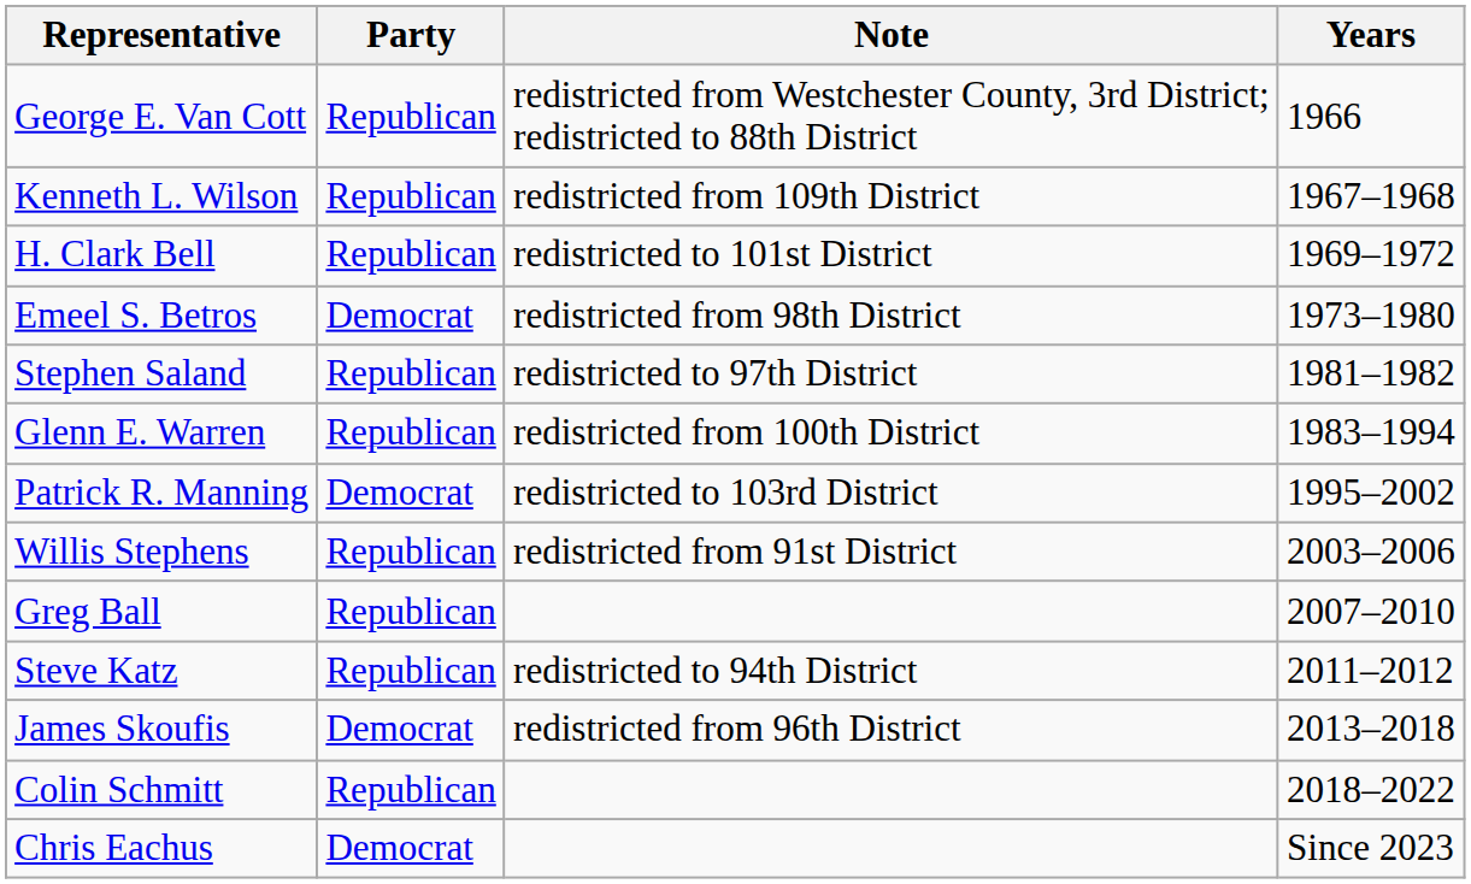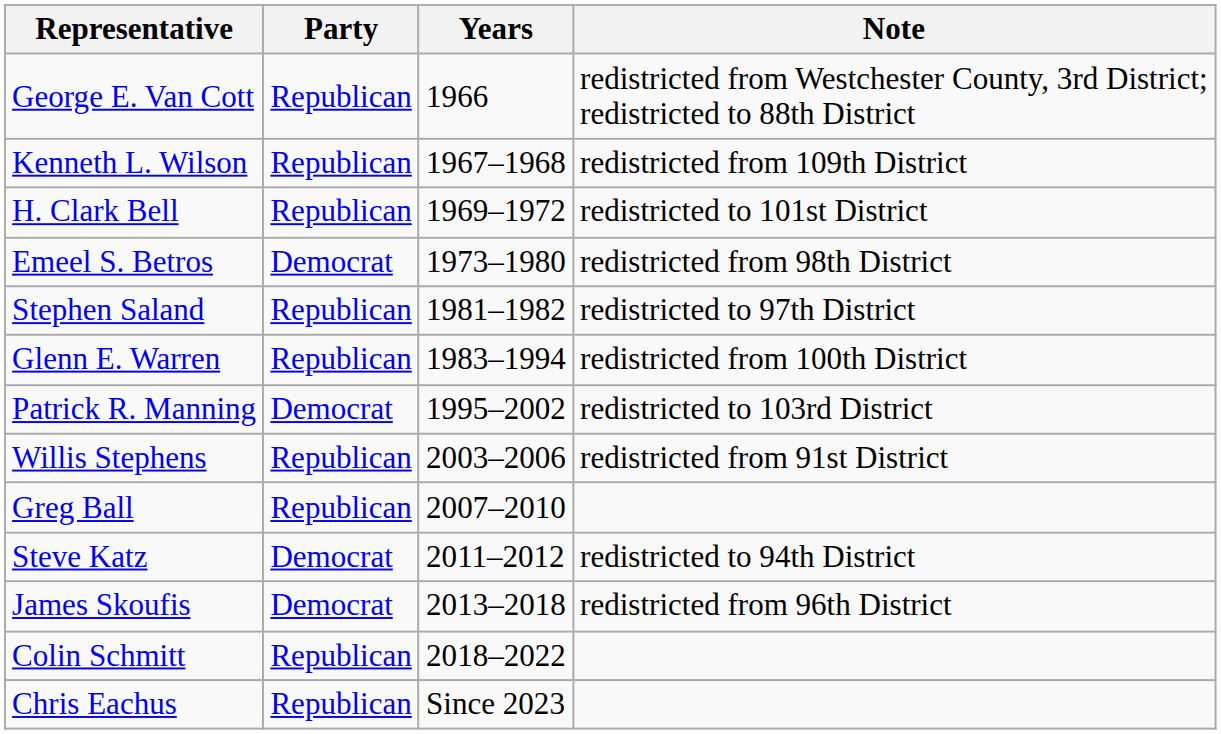columns swapped: Years <-> Note
Steve Katz | Party: Republican -> Democrat
Chris Eachus | Party: Democrat -> Republican
